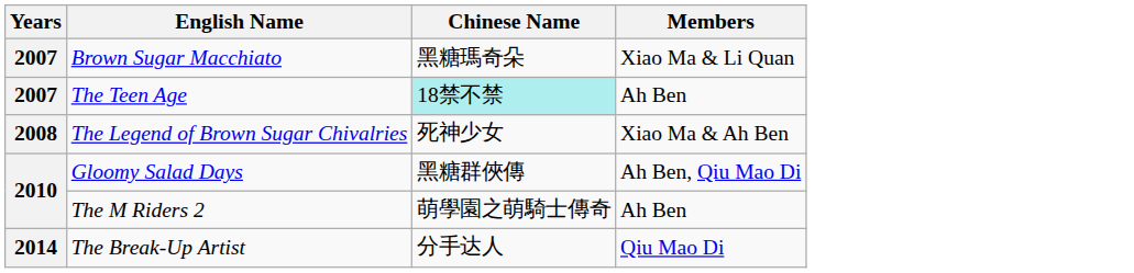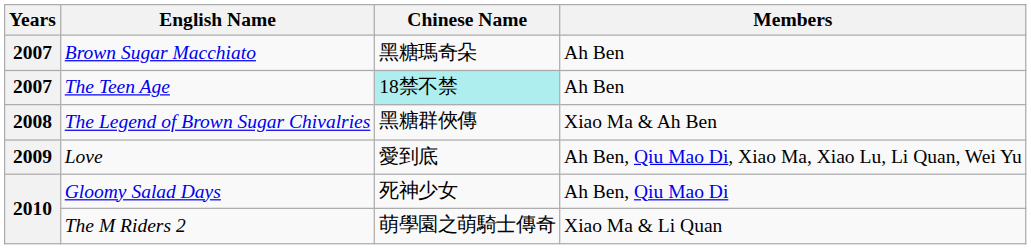Brown Sugar Macchiato | Members: Xiao Ma & Li Quan -> Ah Ben
The Legend of Brown Sugar Chivalries | Chinese Name: 死神少女 -> 黑糖群俠傳
+ row: 2009 | Love | 愛到底 | Ah Ben, Qiu Mao Di, Xiao Ma, Xiao Lu, Li Quan, Wei Yu
Gloomy Salad Days | Chinese Name: 黑糖群俠傳 -> 死神少女
The M Riders 2 | Members: Ah Ben -> Xiao Ma & Li Quan
- row: 2014 | The Break-Up Artist | 分手达人 | Qiu Mao Di
